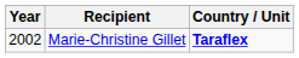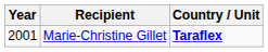Marie-Christine Gillet | Year: 2002 -> 2001
